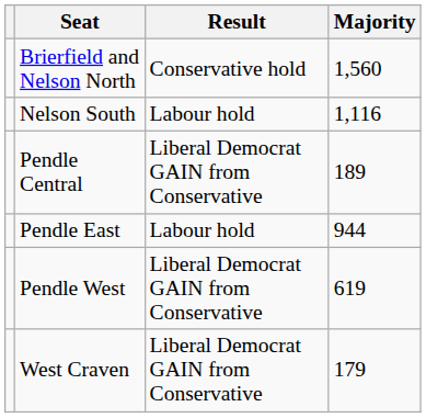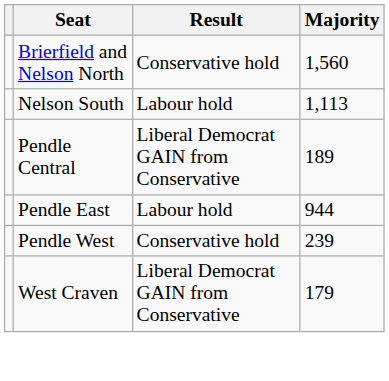Nelson South | Majority: 1,116 -> 1,113
Pendle West | Result: Liberal Democrat GAIN from Conservative -> Conservative hold
Pendle West | Majority: 619 -> 239
